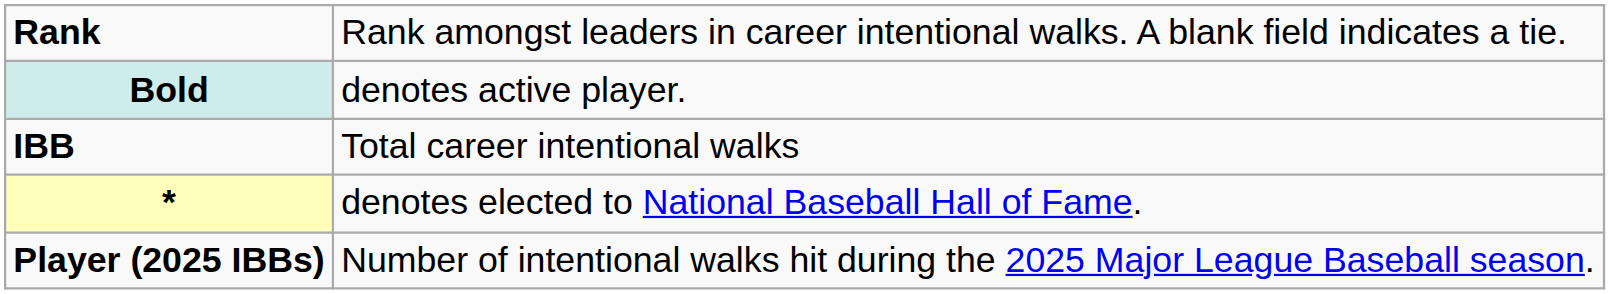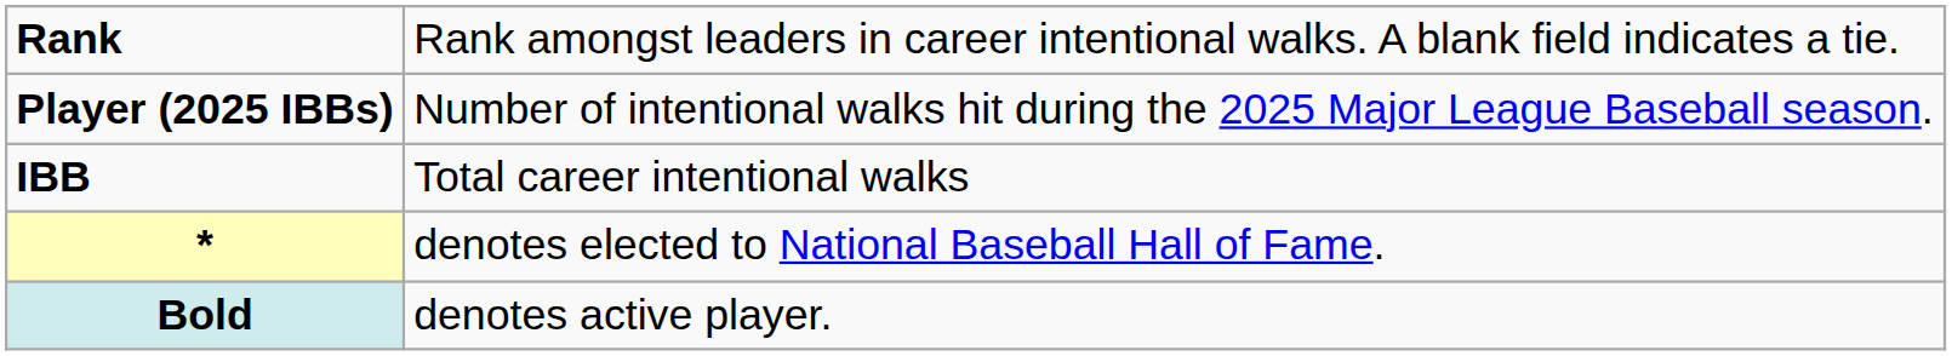rows swapped: Player (2025 IBBs) <-> Bold
